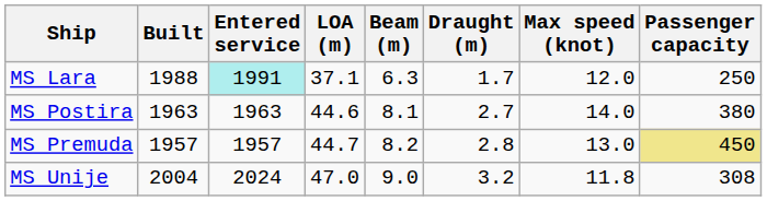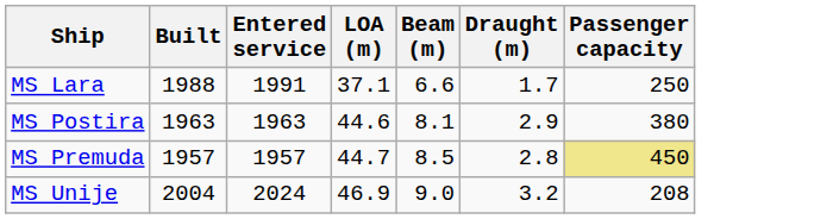- column: Max speed (knot) | 12.0 | 14.0 | 13.0 | 11.8
MS Lara | Entered service: paleturquoise background -> no background
MS Lara | Beam (m): 6.3 -> 6.6
MS Postira | Draught (m): 2.7 -> 2.9
MS Premuda | Beam (m): 8.2 -> 8.5
MS Unije | LOA (m): 47.0 -> 46.9
MS Unije | Passenger capacity: 308 -> 208
